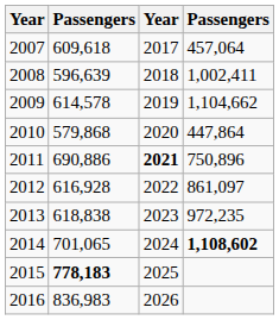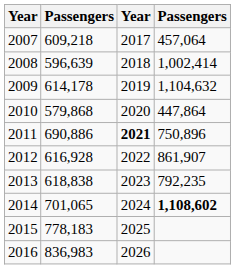2007 | column 2: 609,618 -> 609,218
2008 | column 4: 1,002,411 -> 1,002,414
2009 | column 2: 614,578 -> 614,178
2009 | column 4: 1,104,662 -> 1,104,632
2012 | column 4: 861,097 -> 861,907
2013 | column 4: 972,235 -> 792,235
2015 | column 2: bold -> normal
